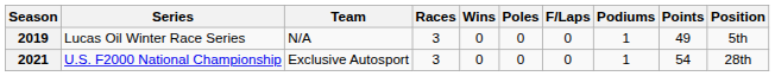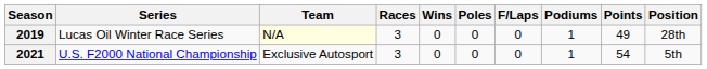2019 | Team: no background -> lightyellow background
2019 | Position: 5th -> 28th
2021 | Position: 28th -> 5th
